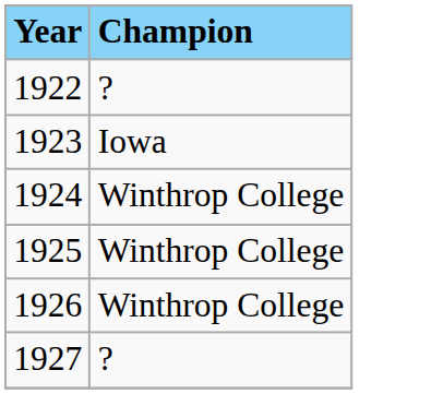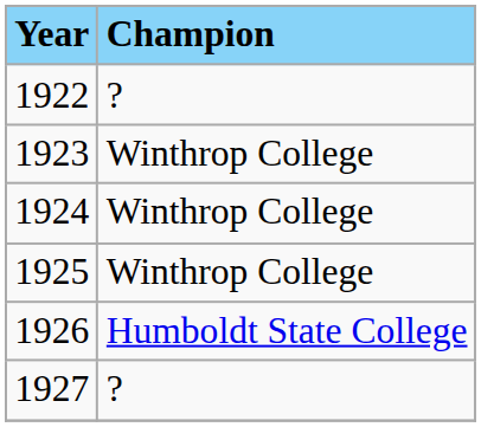1923 | Champion: Iowa -> Winthrop College
1926 | Champion: Winthrop College -> Humboldt State College
